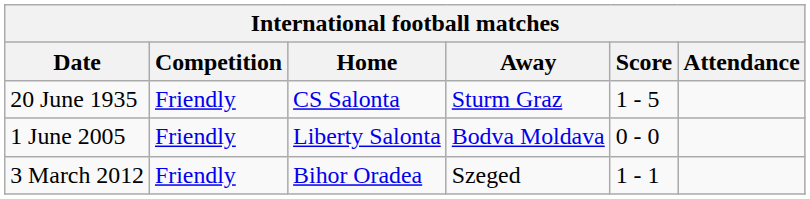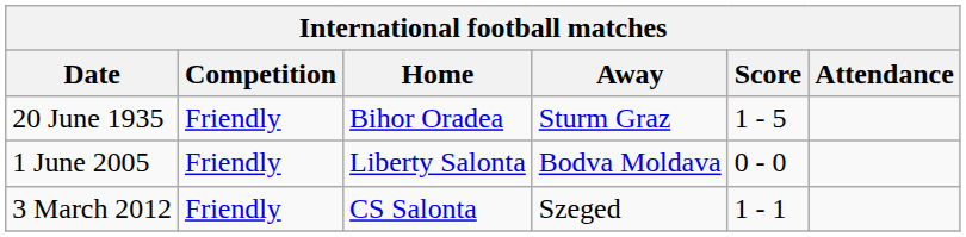20 June 1935 | Home: CS Salonta -> Bihor Oradea
3 March 2012 | Home: Bihor Oradea -> CS Salonta
